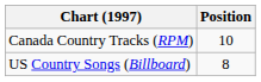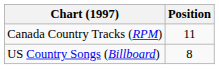Canada Country Tracks (RPM) | Position: 10 -> 11
